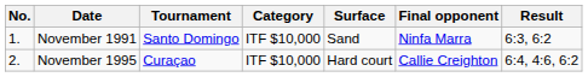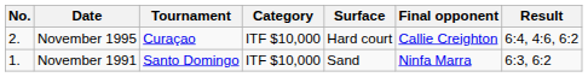rows swapped: November 1991 <-> November 1995
